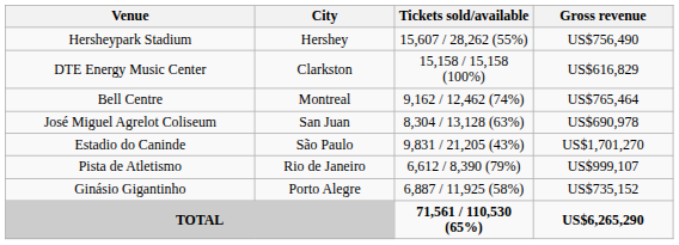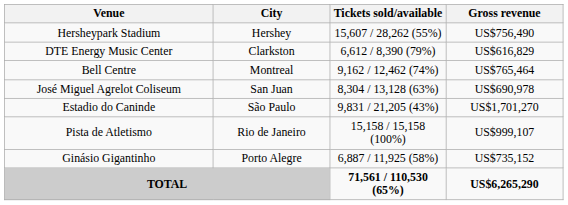DTE Energy Music Center | Tickets sold/available: 15,158 / 15,158 (100%) -> 6,612 / 8,390 (79%)
Pista de Atletismo | Tickets sold/available: 6,612 / 8,390 (79%) -> 15,158 / 15,158 (100%)
